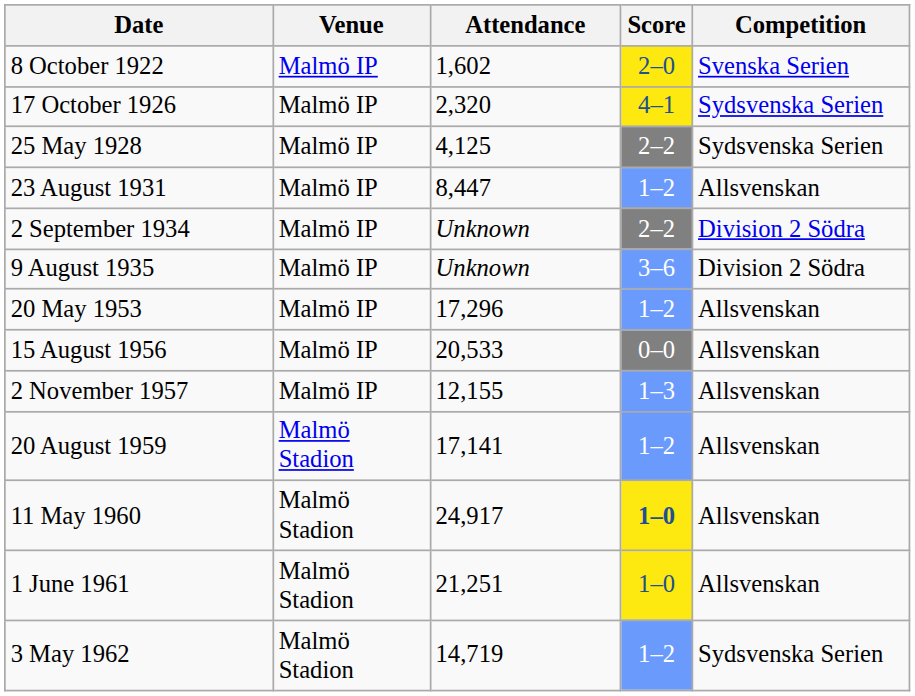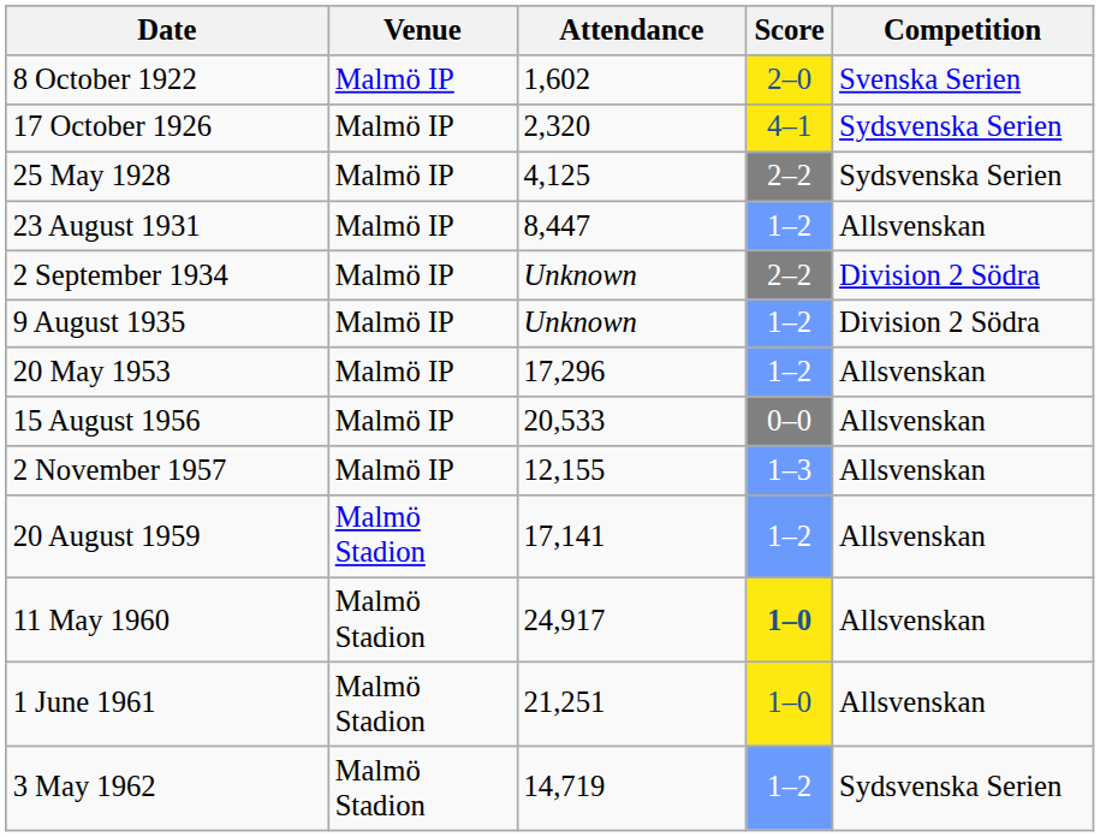9 August 1935 | Score: 3–6 -> 1–2
